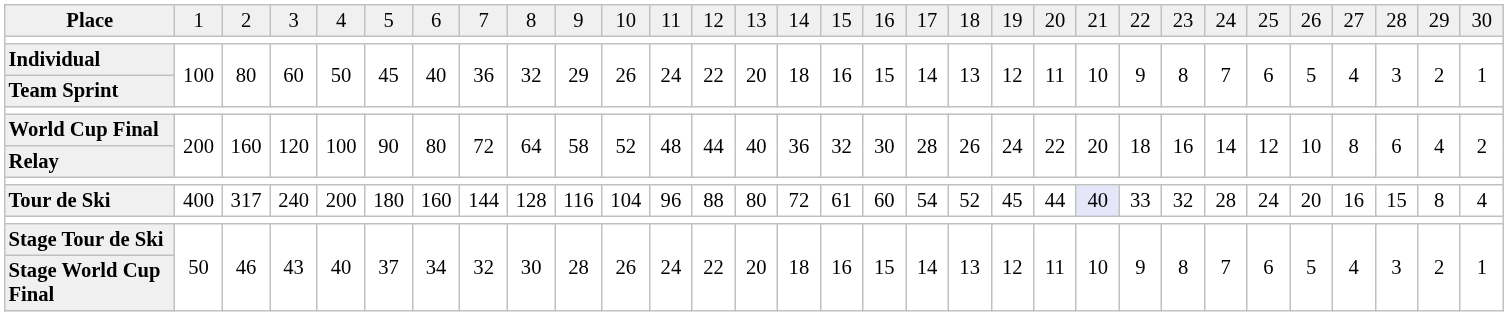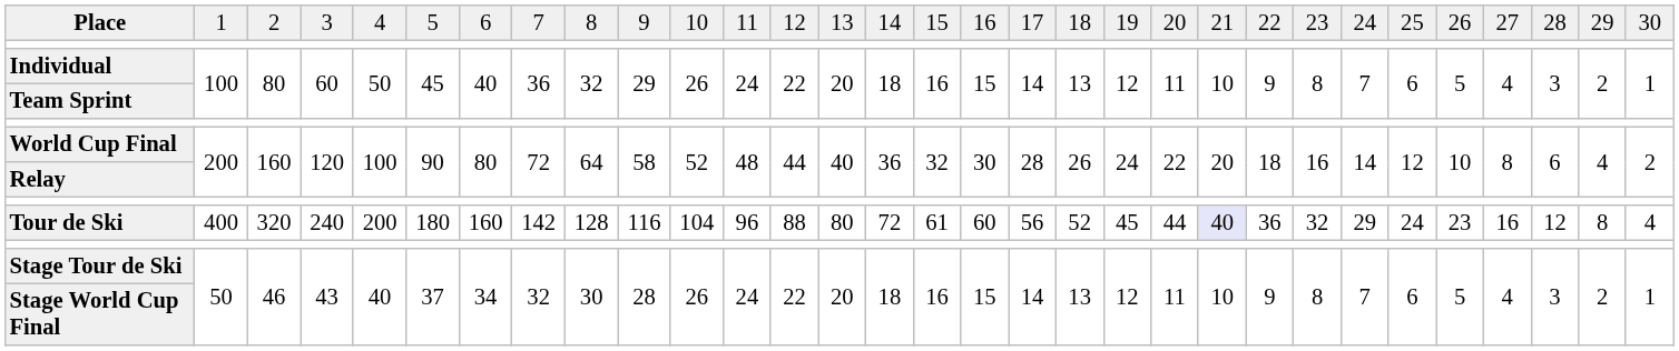Tour de Ski | column 3: 317 -> 320
Tour de Ski | column 8: 144 -> 142
Tour de Ski | column 18: 54 -> 56
Tour de Ski | column 23: 33 -> 36
Tour de Ski | column 25: 28 -> 29
Tour de Ski | column 27: 20 -> 23
Tour de Ski | column 29: 15 -> 12
